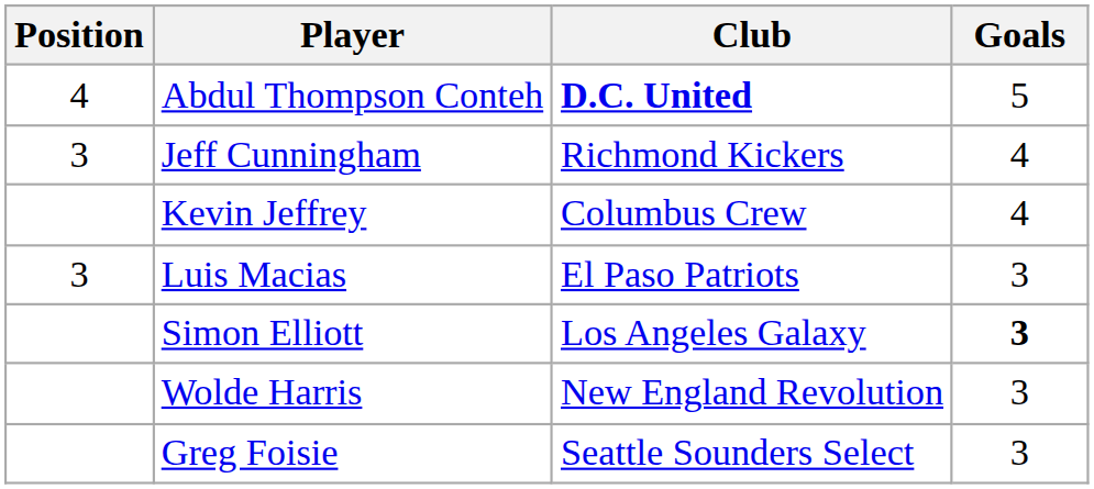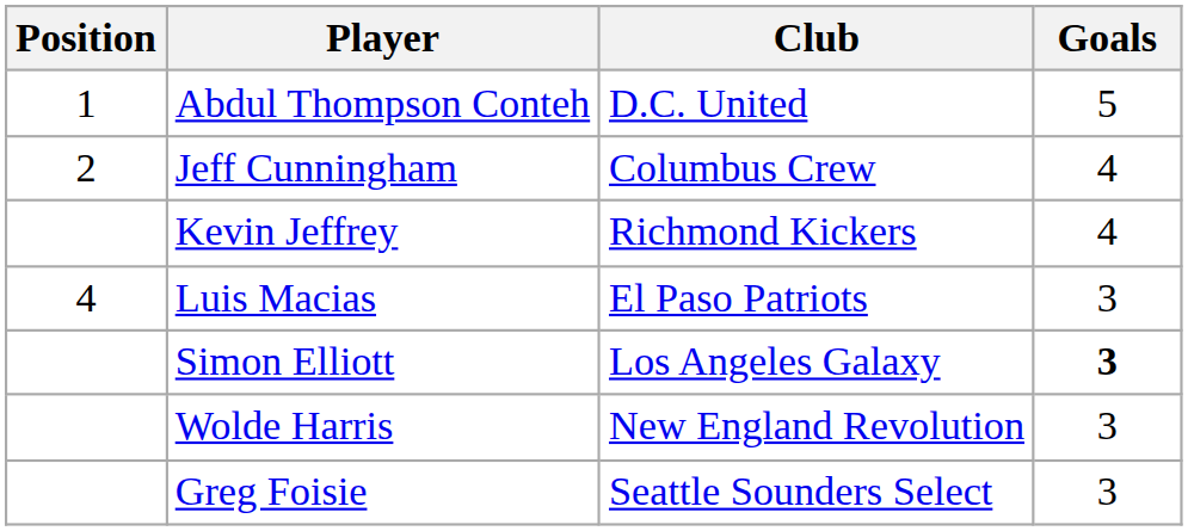Abdul Thompson Conteh | Position: 4 -> 1
Abdul Thompson Conteh | Club: bold -> normal
Jeff Cunningham | Position: 3 -> 2
Jeff Cunningham | Club: Richmond Kickers -> Columbus Crew
Kevin Jeffrey | Club: Columbus Crew -> Richmond Kickers
Luis Macias | Position: 3 -> 4
